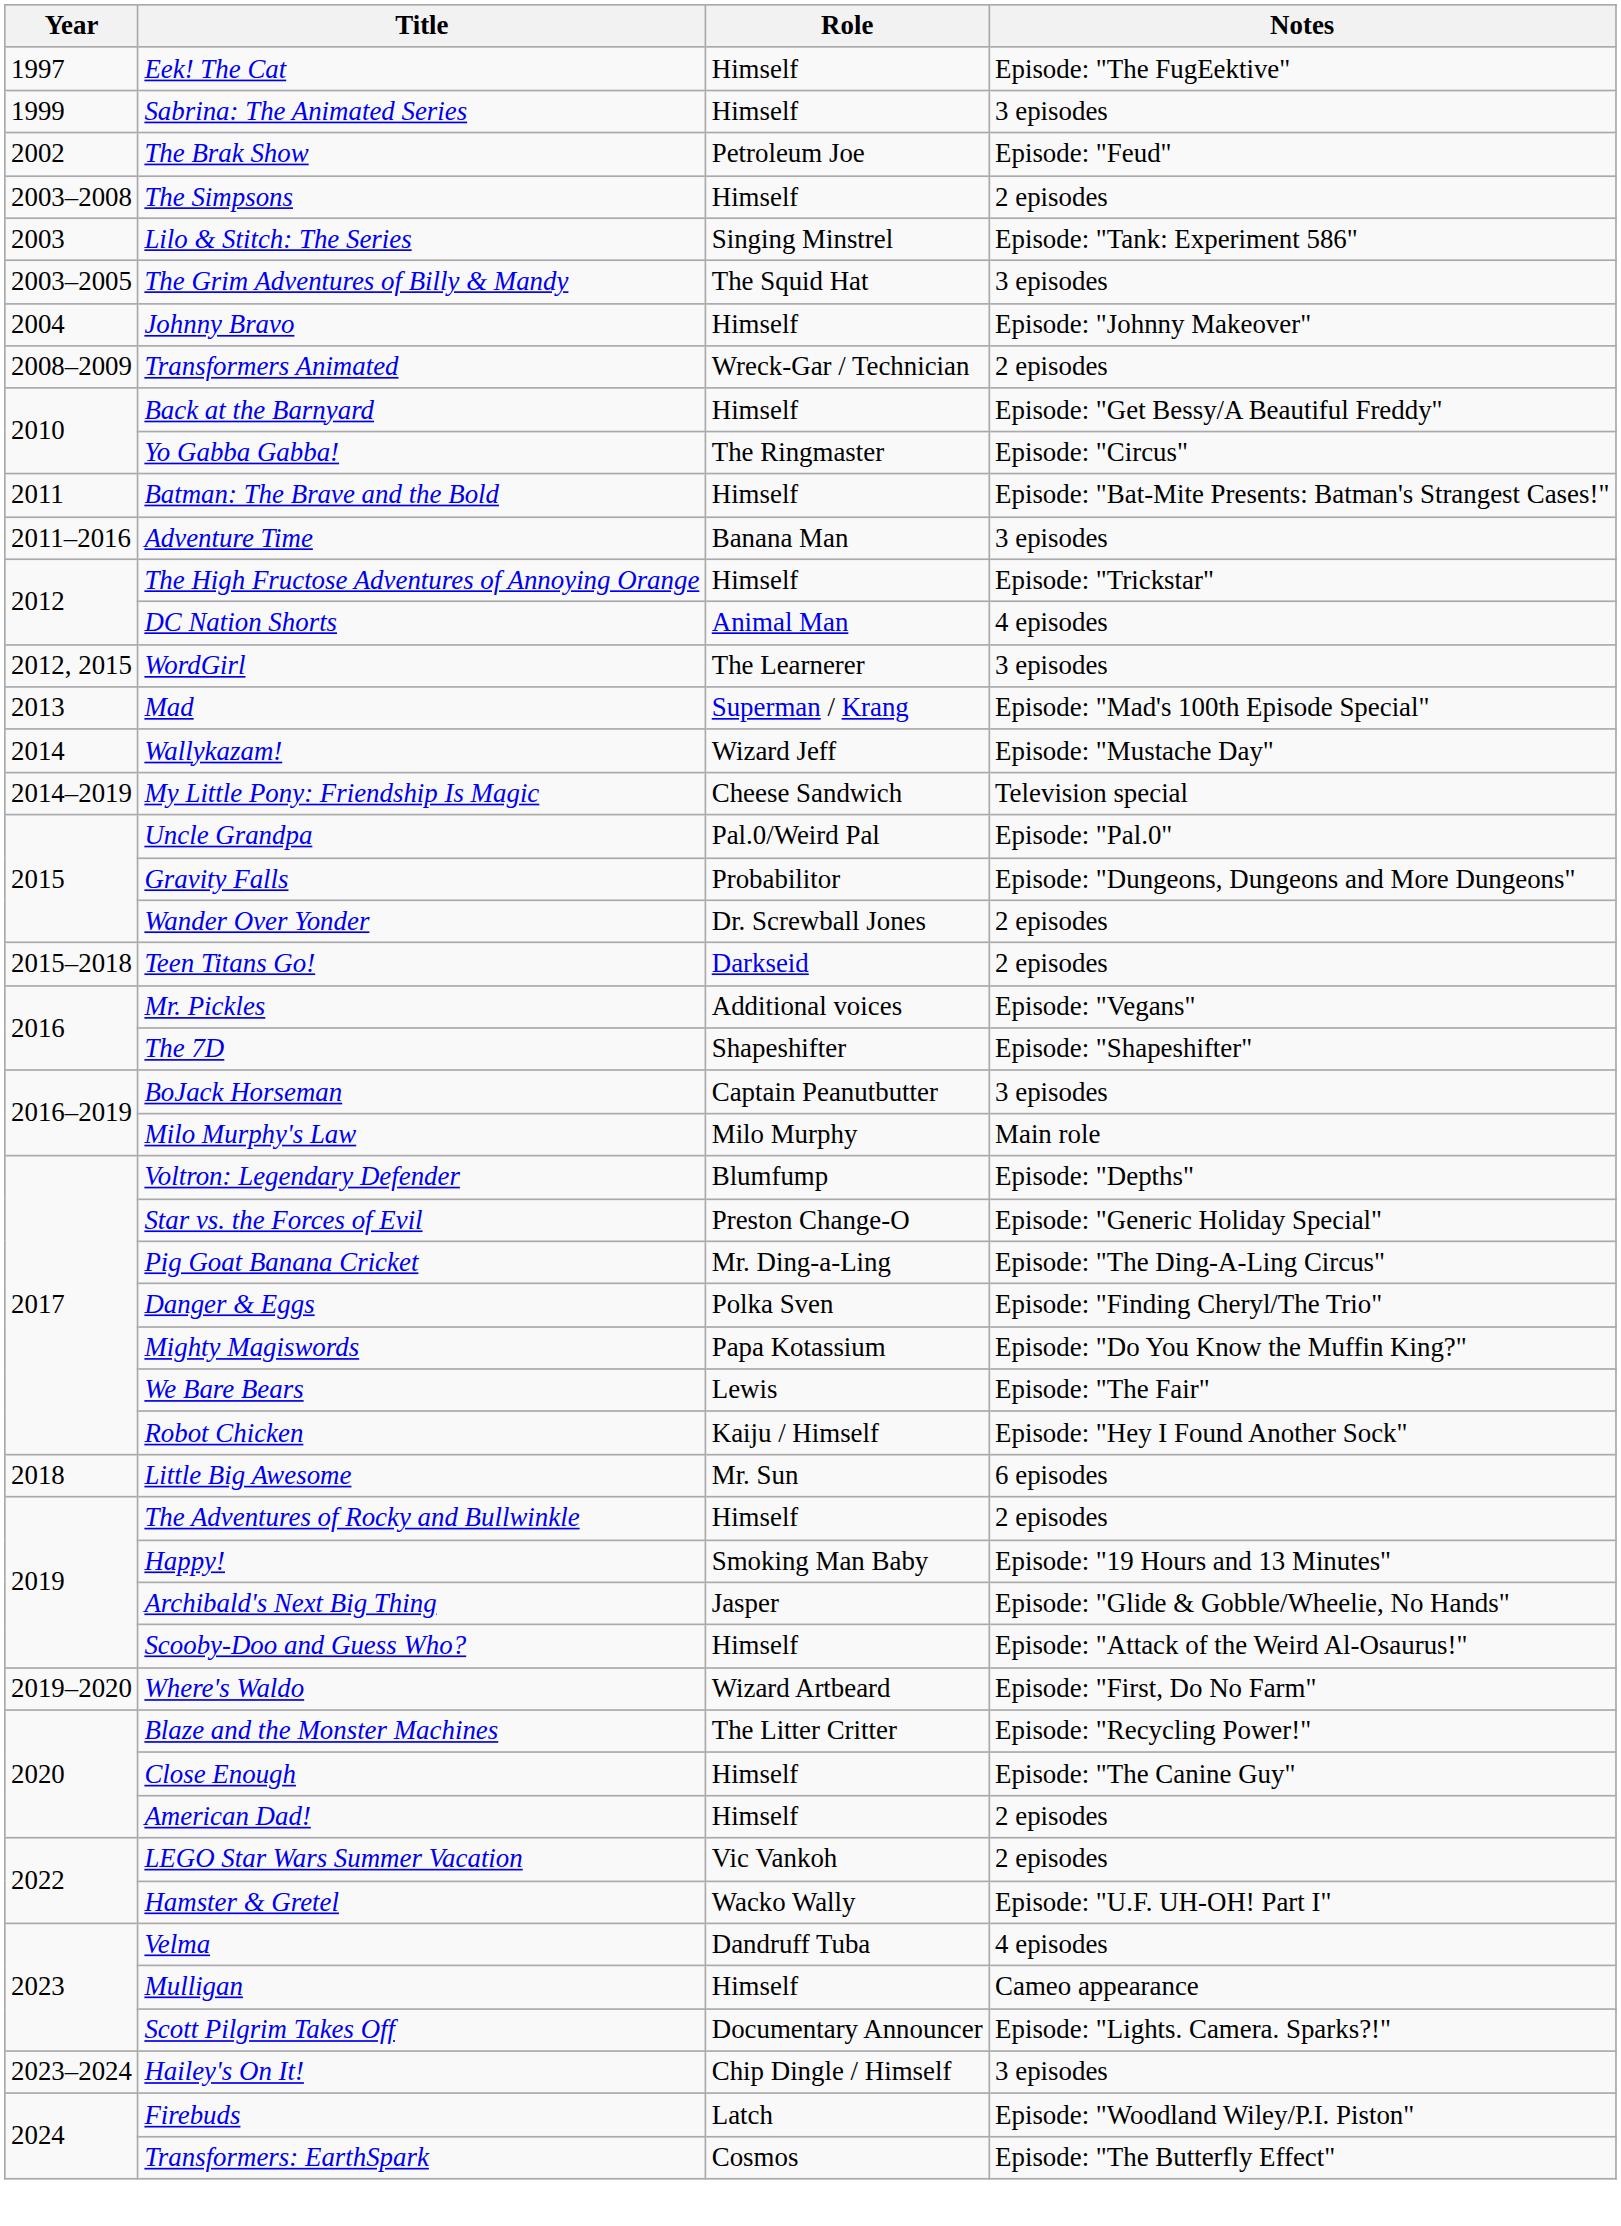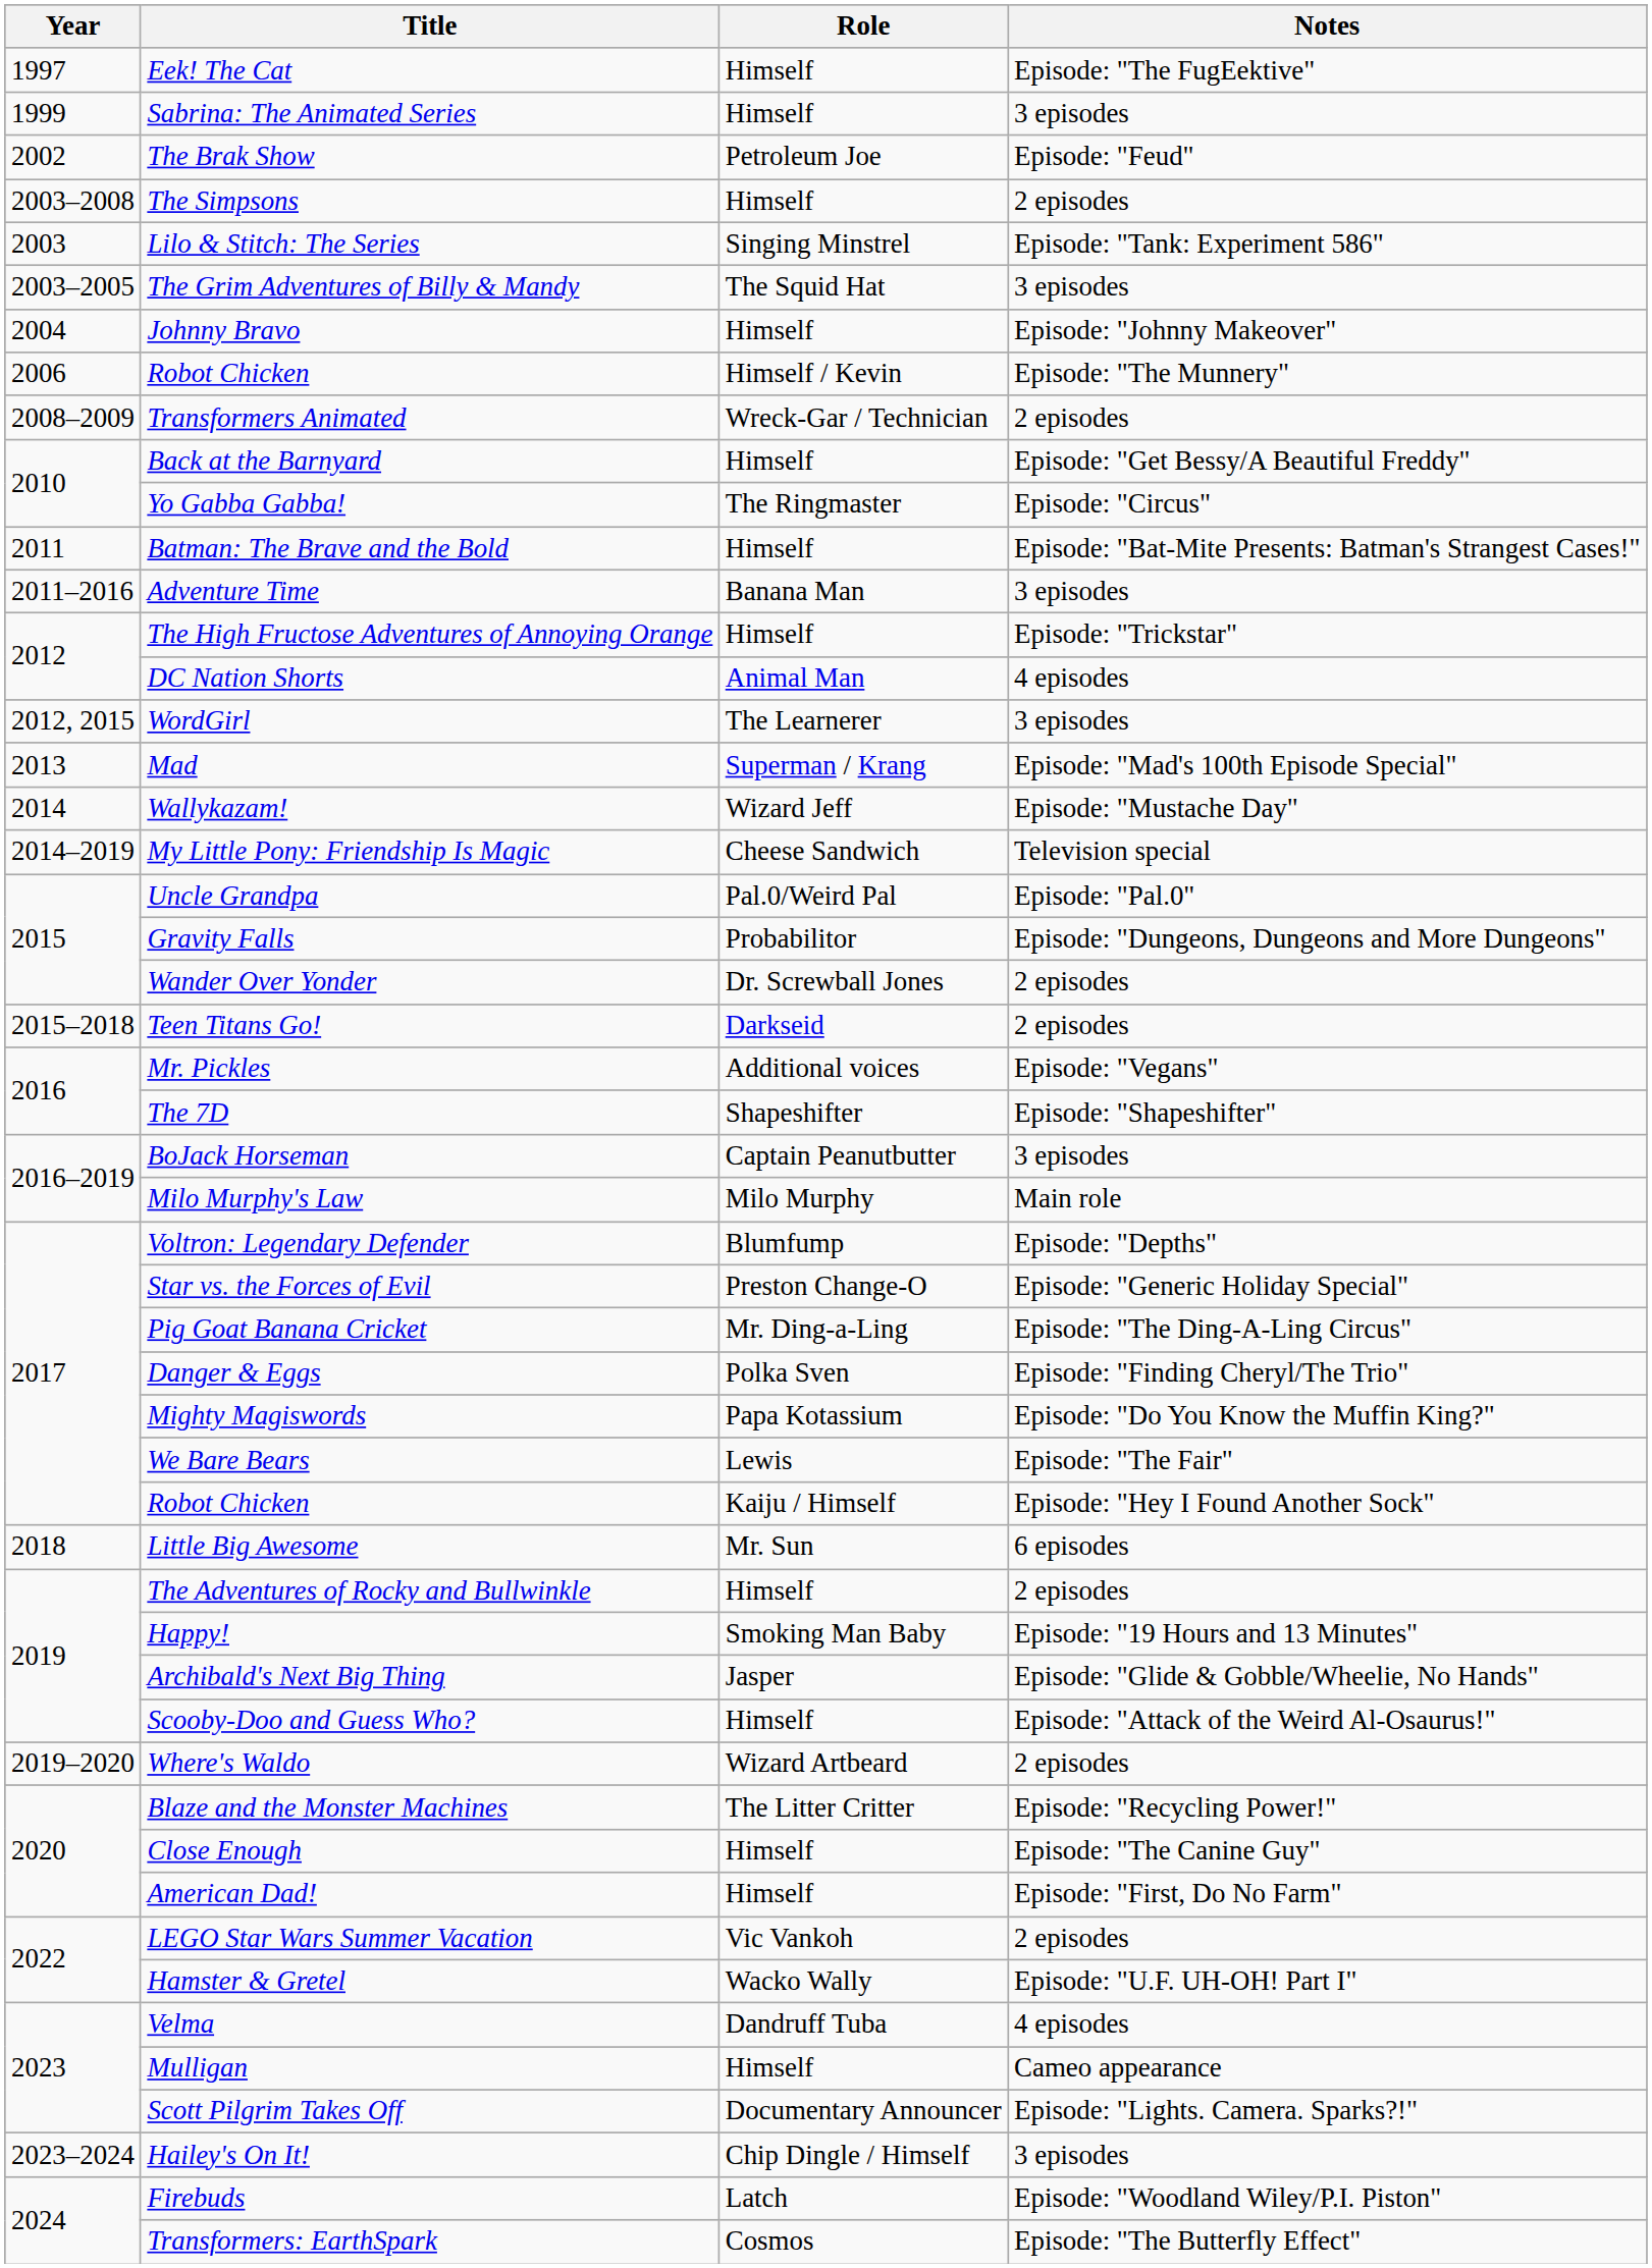+ row: 2006 | Robot Chicken | Himself / Kevin | Episode: "The Munnery"
Where's Waldo | Notes: Episode: "First, Do No Farm" -> 2 episodes
American Dad! | Notes: 2 episodes -> Episode: "First, Do No Farm"
